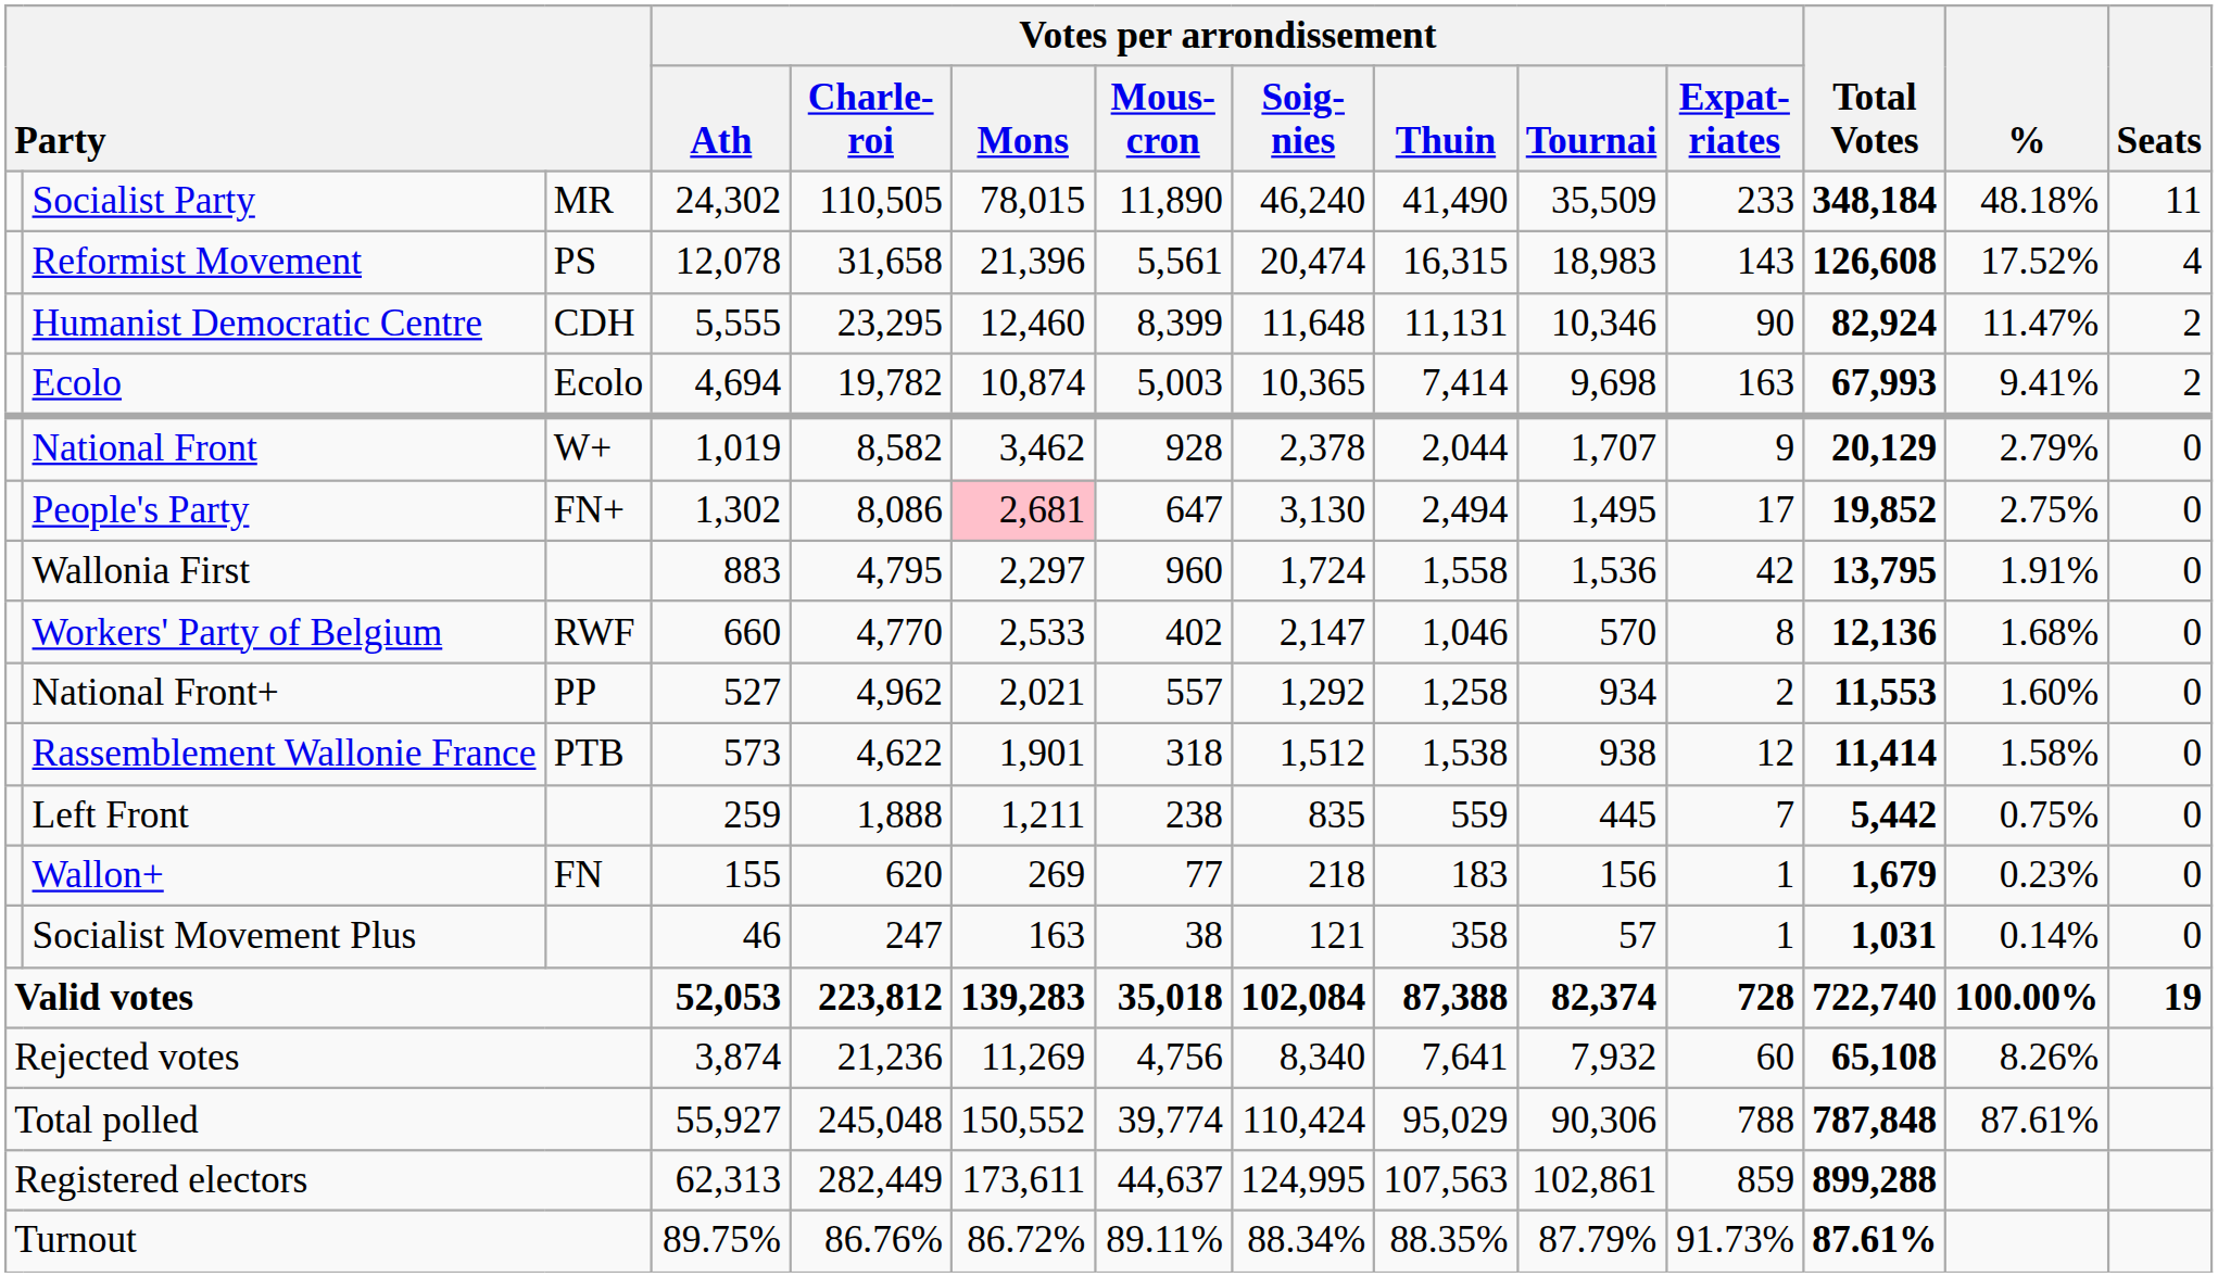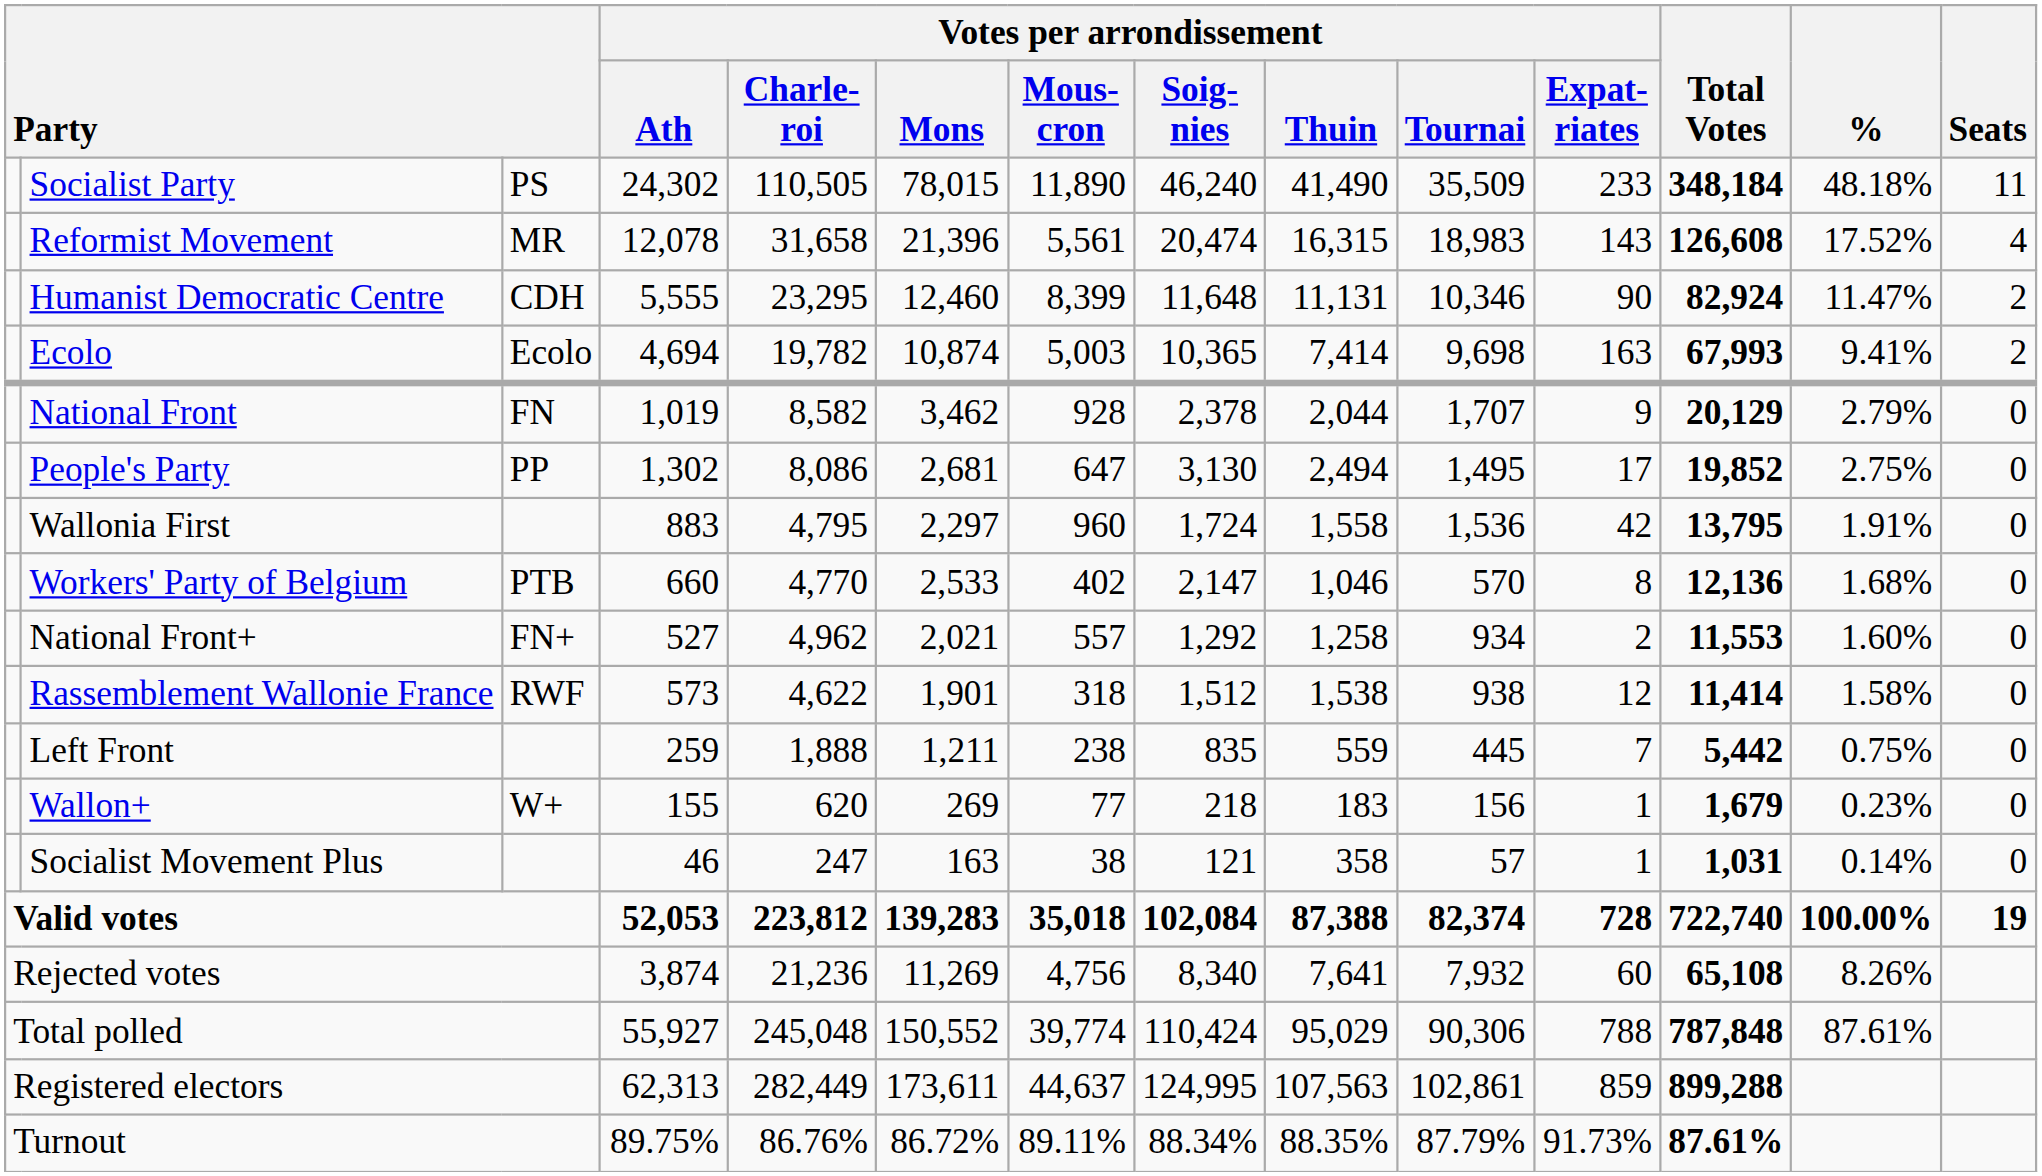Socialist Party | column 3: MR -> PS
Reformist Movement | column 3: PS -> MR
National Front | column 3: W+ -> FN
People's Party | column 3: FN+ -> PP
People's Party | Votes per arrondissement / Mons: pink background -> no background
Workers' Party of Belgium | column 3: RWF -> PTB
National Front+ | column 3: PP -> FN+
Rassemblement Wallonie France | column 3: PTB -> RWF
Wallon+ | column 3: FN -> W+
